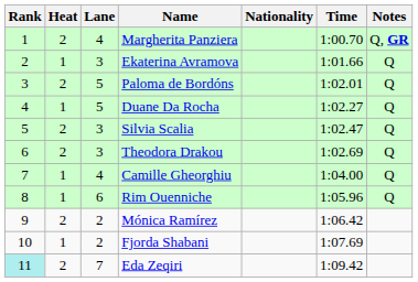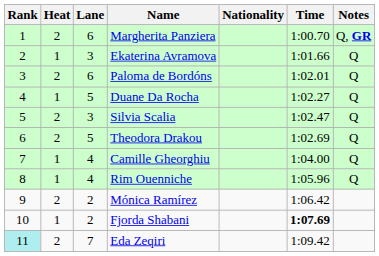Margherita Panziera | Lane: 4 -> 6
Paloma de Bordóns | Lane: 5 -> 6
Theodora Drakou | Lane: 3 -> 5
Rim Ouenniche | Lane: 6 -> 4
Fjorda Shabani | Time: normal -> bold
